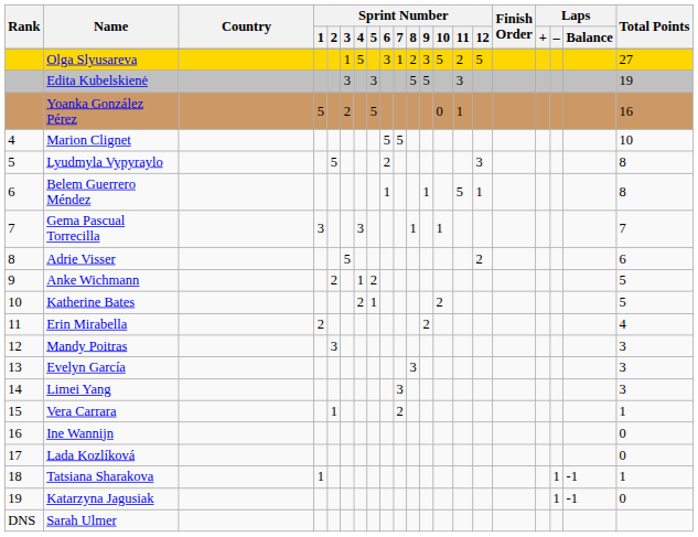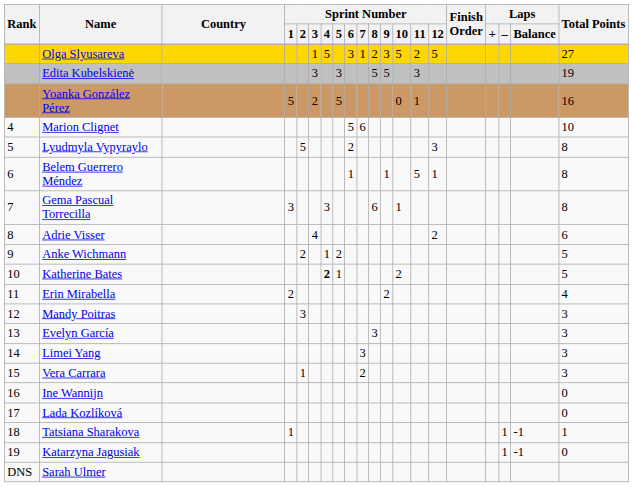Marion Clignet | Sprint Number / 7: 5 -> 6
Gema Pascual Torrecilla | Sprint Number / 8: 1 -> 6
Gema Pascual Torrecilla | Total Points: 7 -> 8
Adrie Visser | Sprint Number / 3: 5 -> 4
Katherine Bates | Sprint Number / 4: normal -> bold
Vera Carrara | Total Points: 1 -> 3
